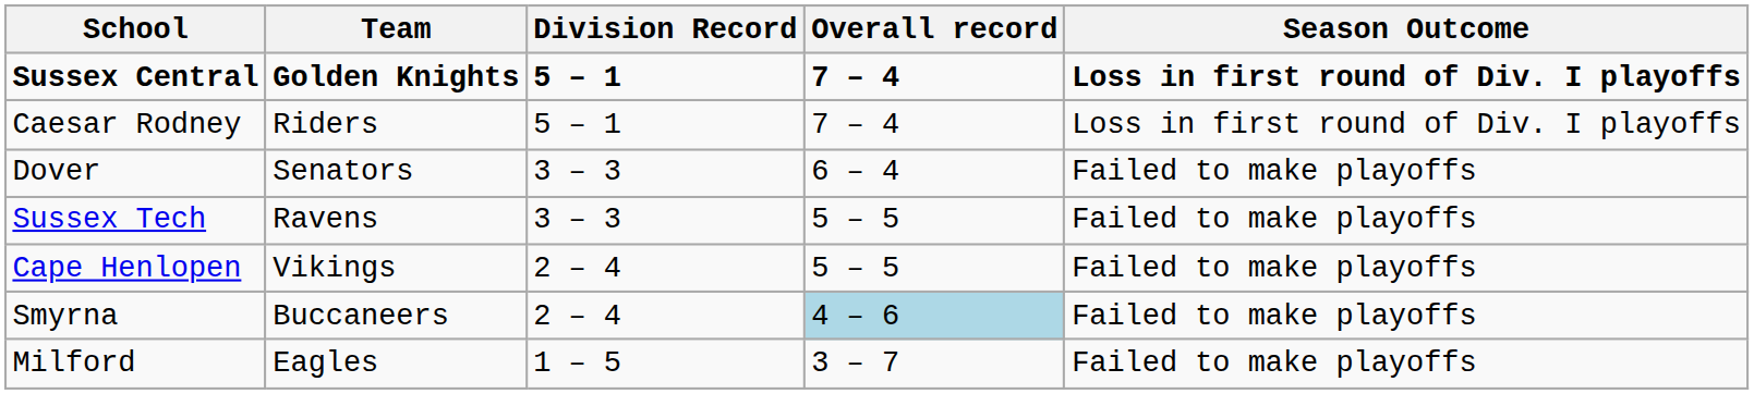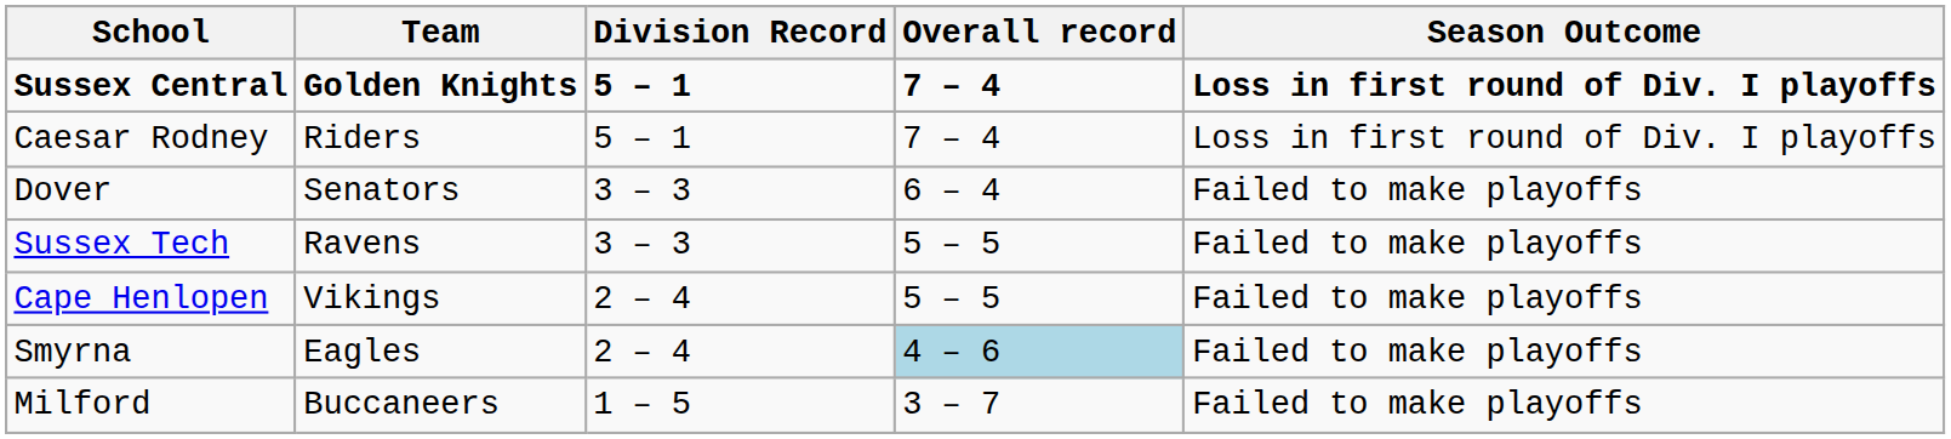Smyrna | Team: Buccaneers -> Eagles
Milford | Team: Eagles -> Buccaneers
